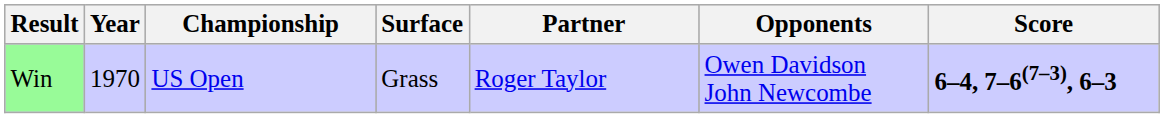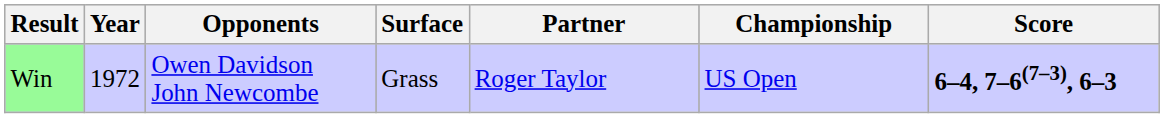columns swapped: Championship <-> Opponents
Win | Year: 1970 -> 1972
